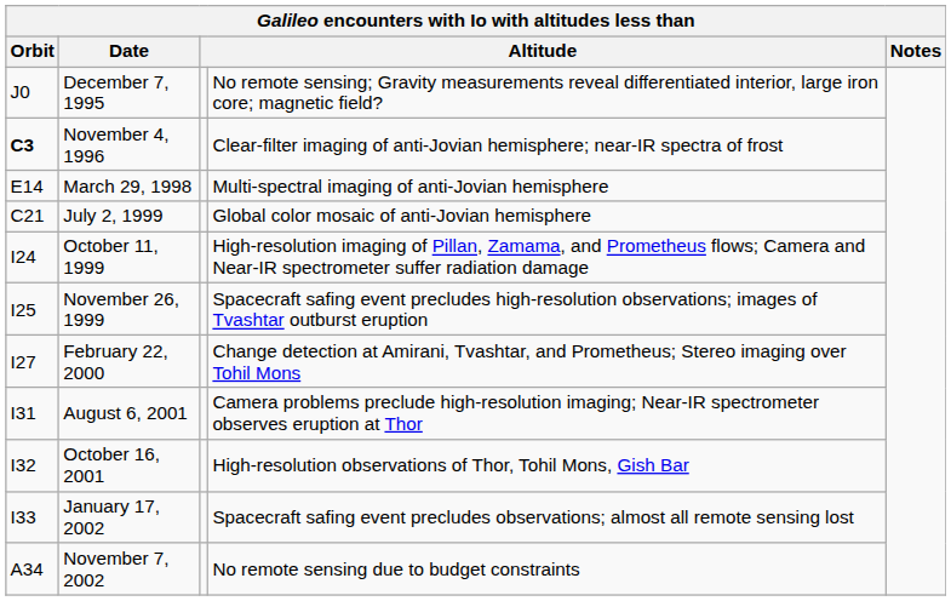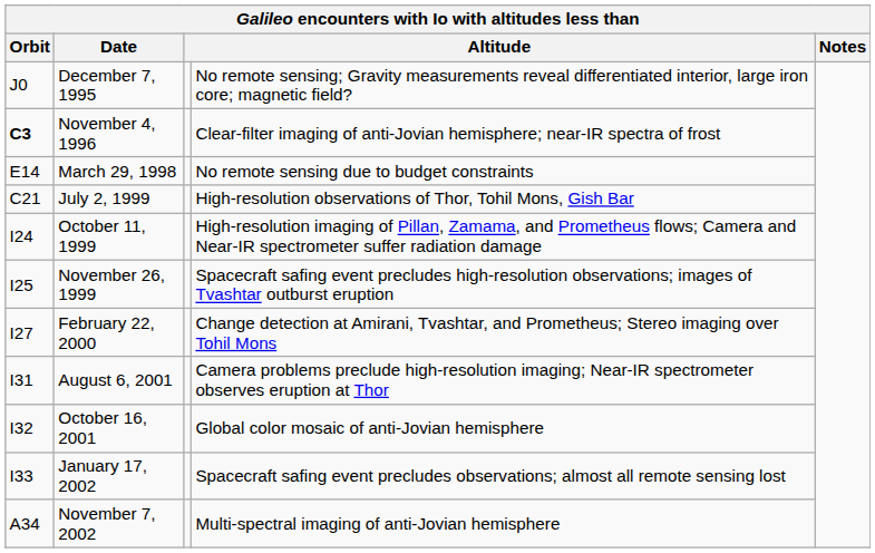March 29, 1998 | column 4: Multi-spectral imaging of anti-Jovian hemisphere -> No remote sensing due to budget constraints
July 2, 1999 | column 4: Global color mosaic of anti-Jovian hemisphere -> High-resolution observations of Thor, Tohil Mons, Gish Bar
October 16, 2001 | column 4: High-resolution observations of Thor, Tohil Mons, Gish Bar -> Global color mosaic of anti-Jovian hemisphere
November 7, 2002 | column 4: No remote sensing due to budget constraints -> Multi-spectral imaging of anti-Jovian hemisphere
